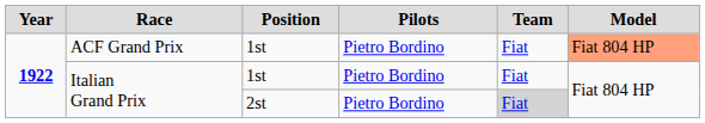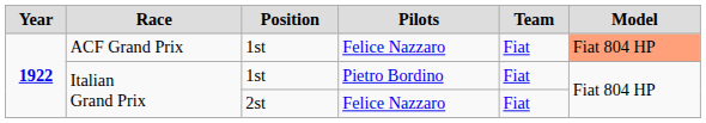ACF Grand Prix | Pilots: Pietro Bordino -> Felice Nazzaro
Italian Grand Prix / 2st | Pilots: Pietro Bordino -> Felice Nazzaro
Italian Grand Prix / 2st | Team: lightgrey background -> no background
